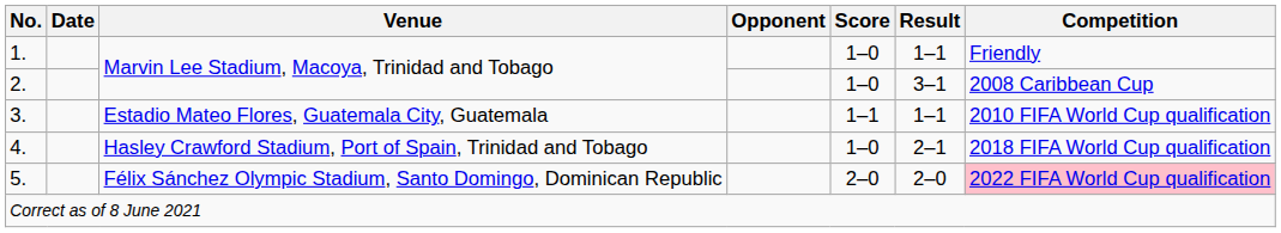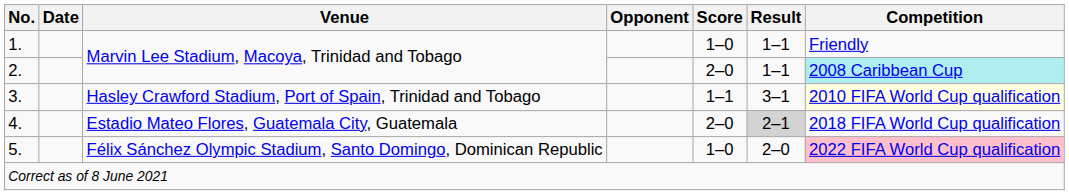2. | Score: 1–0 -> 2–0
2. | Result: 3–1 -> 1–1
2. | Competition: no background -> paleturquoise background
3. | Venue: Estadio Mateo Flores, Guatemala City, Guatemala -> Hasley Crawford Stadium, Port of Spain, Trinidad and Tobago
3. | Result: 1–1 -> 3–1
3. | Competition: no background -> lightyellow background
4. | Venue: Hasley Crawford Stadium, Port of Spain, Trinidad and Tobago -> Estadio Mateo Flores, Guatemala City, Guatemala
4. | Score: 1–0 -> 2–0
4. | Result: no background -> lightgrey background
5. | Score: 2–0 -> 1–0
